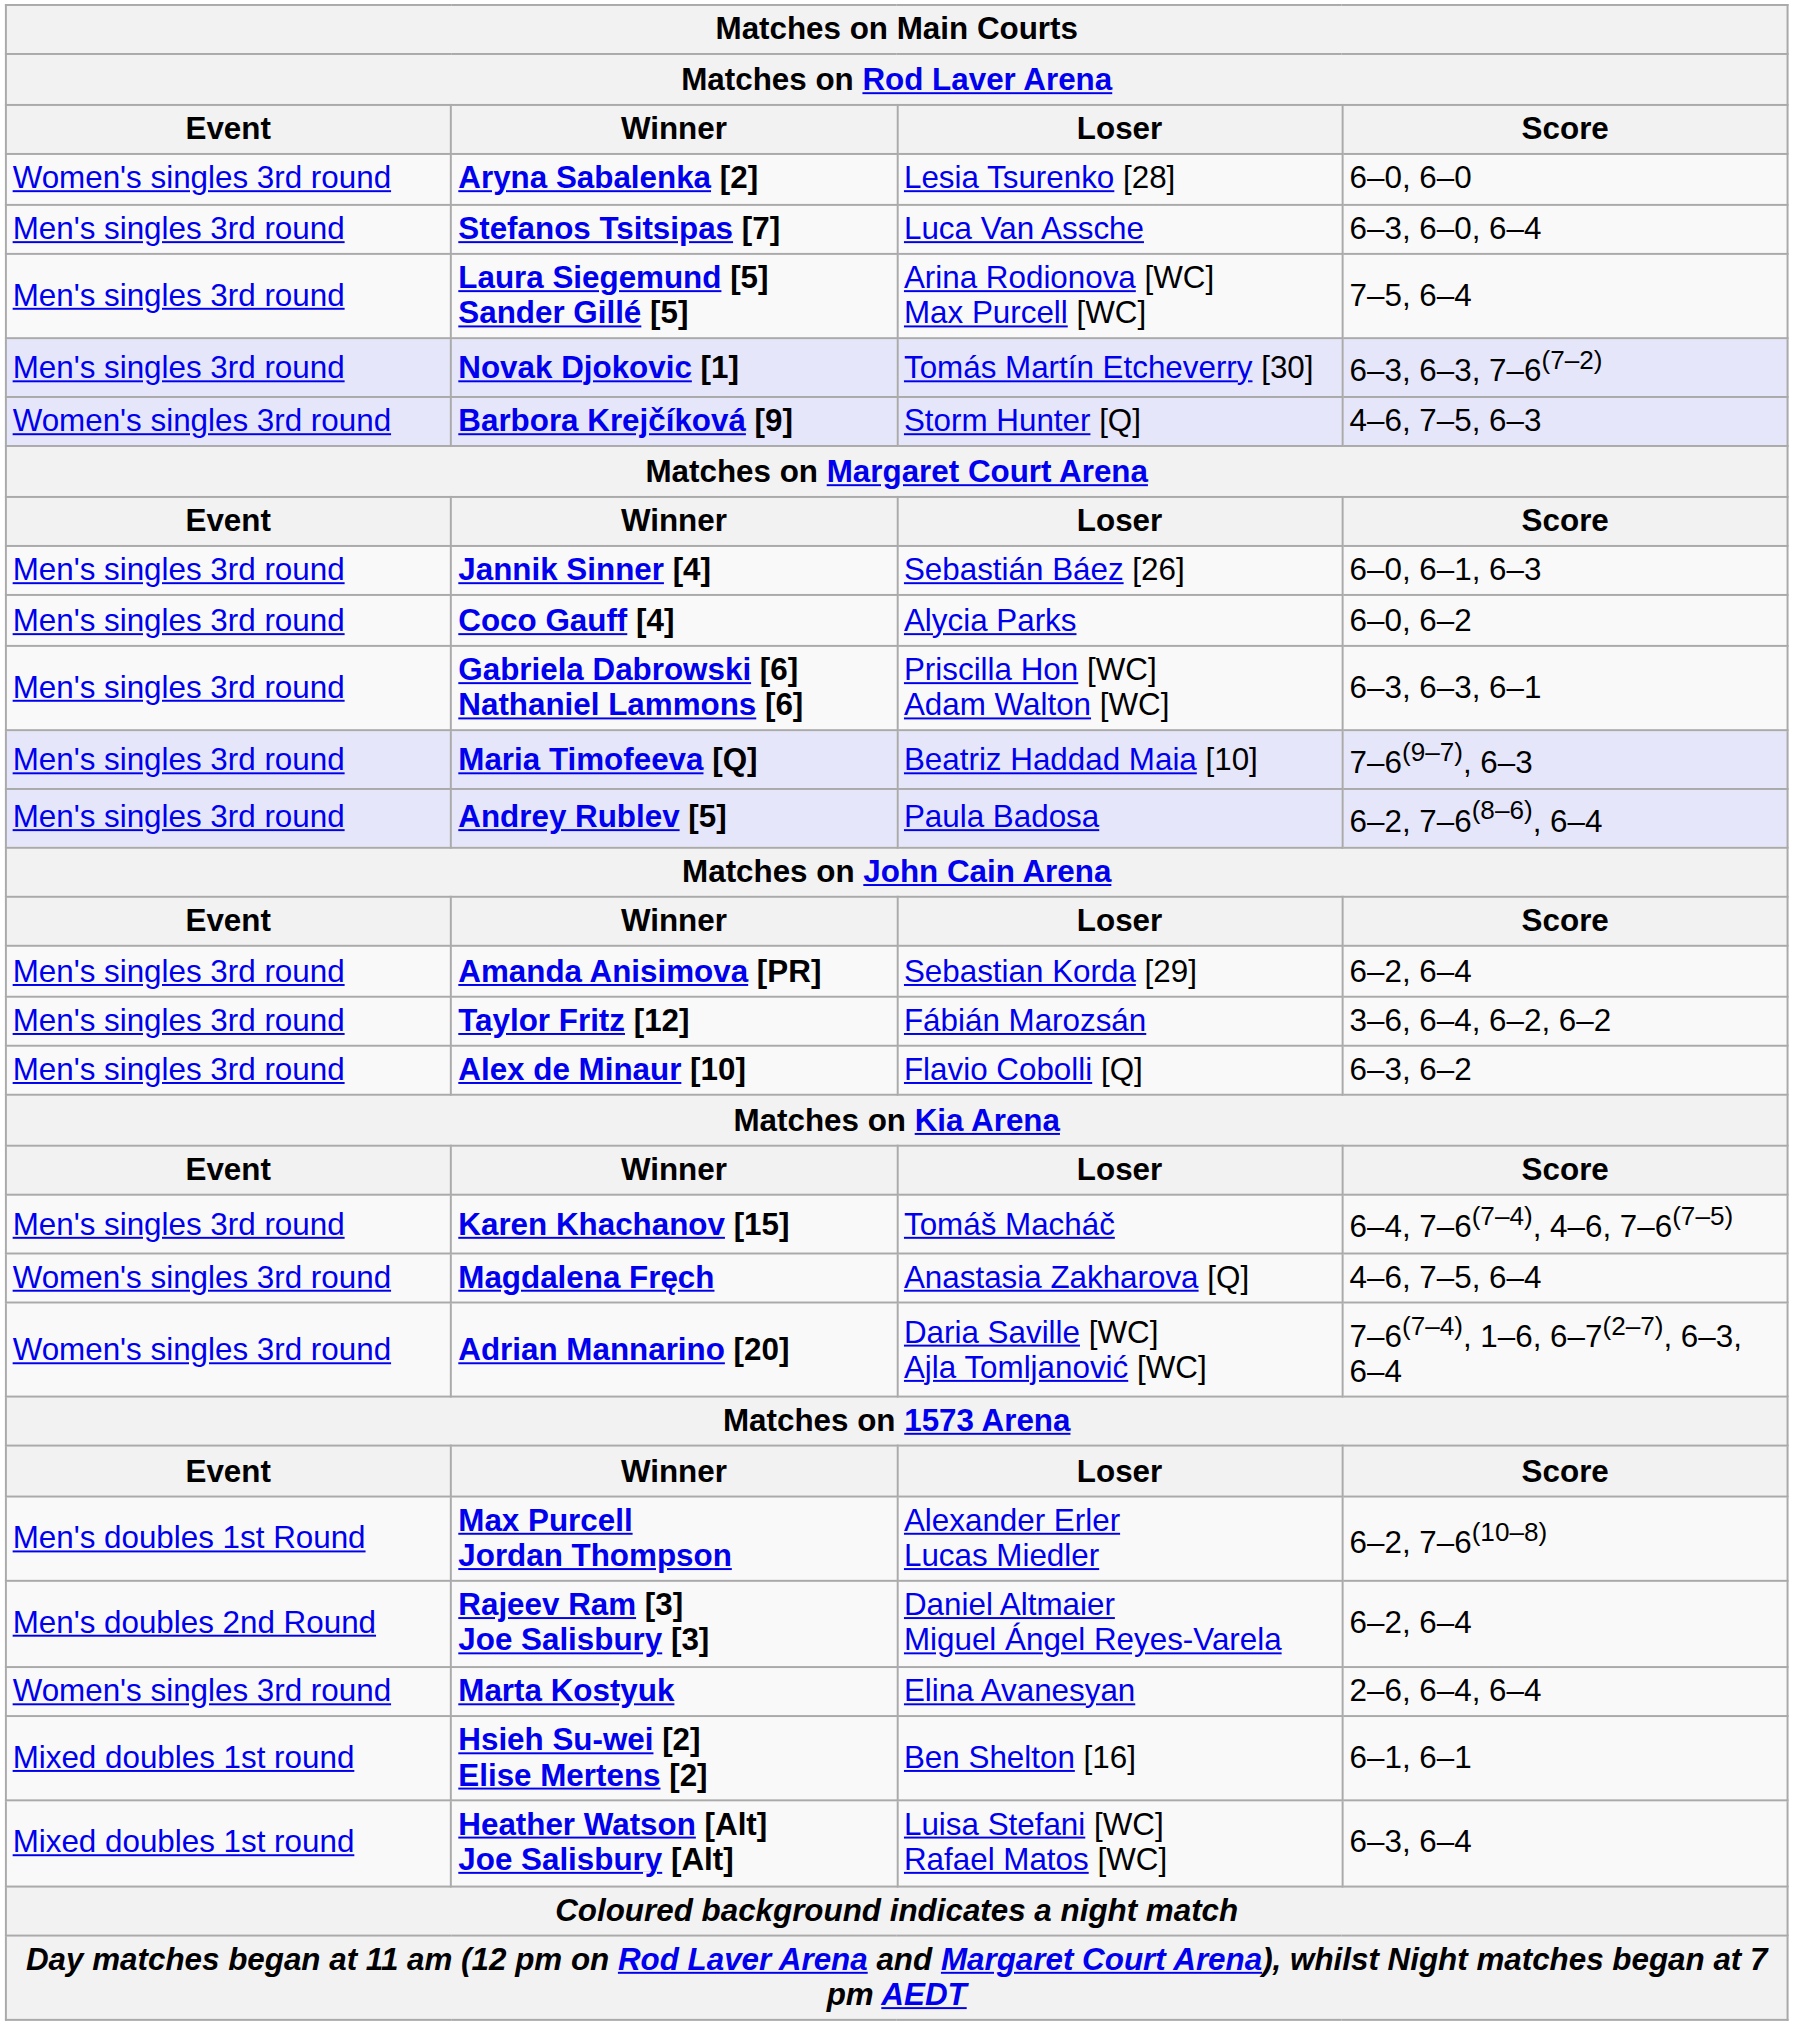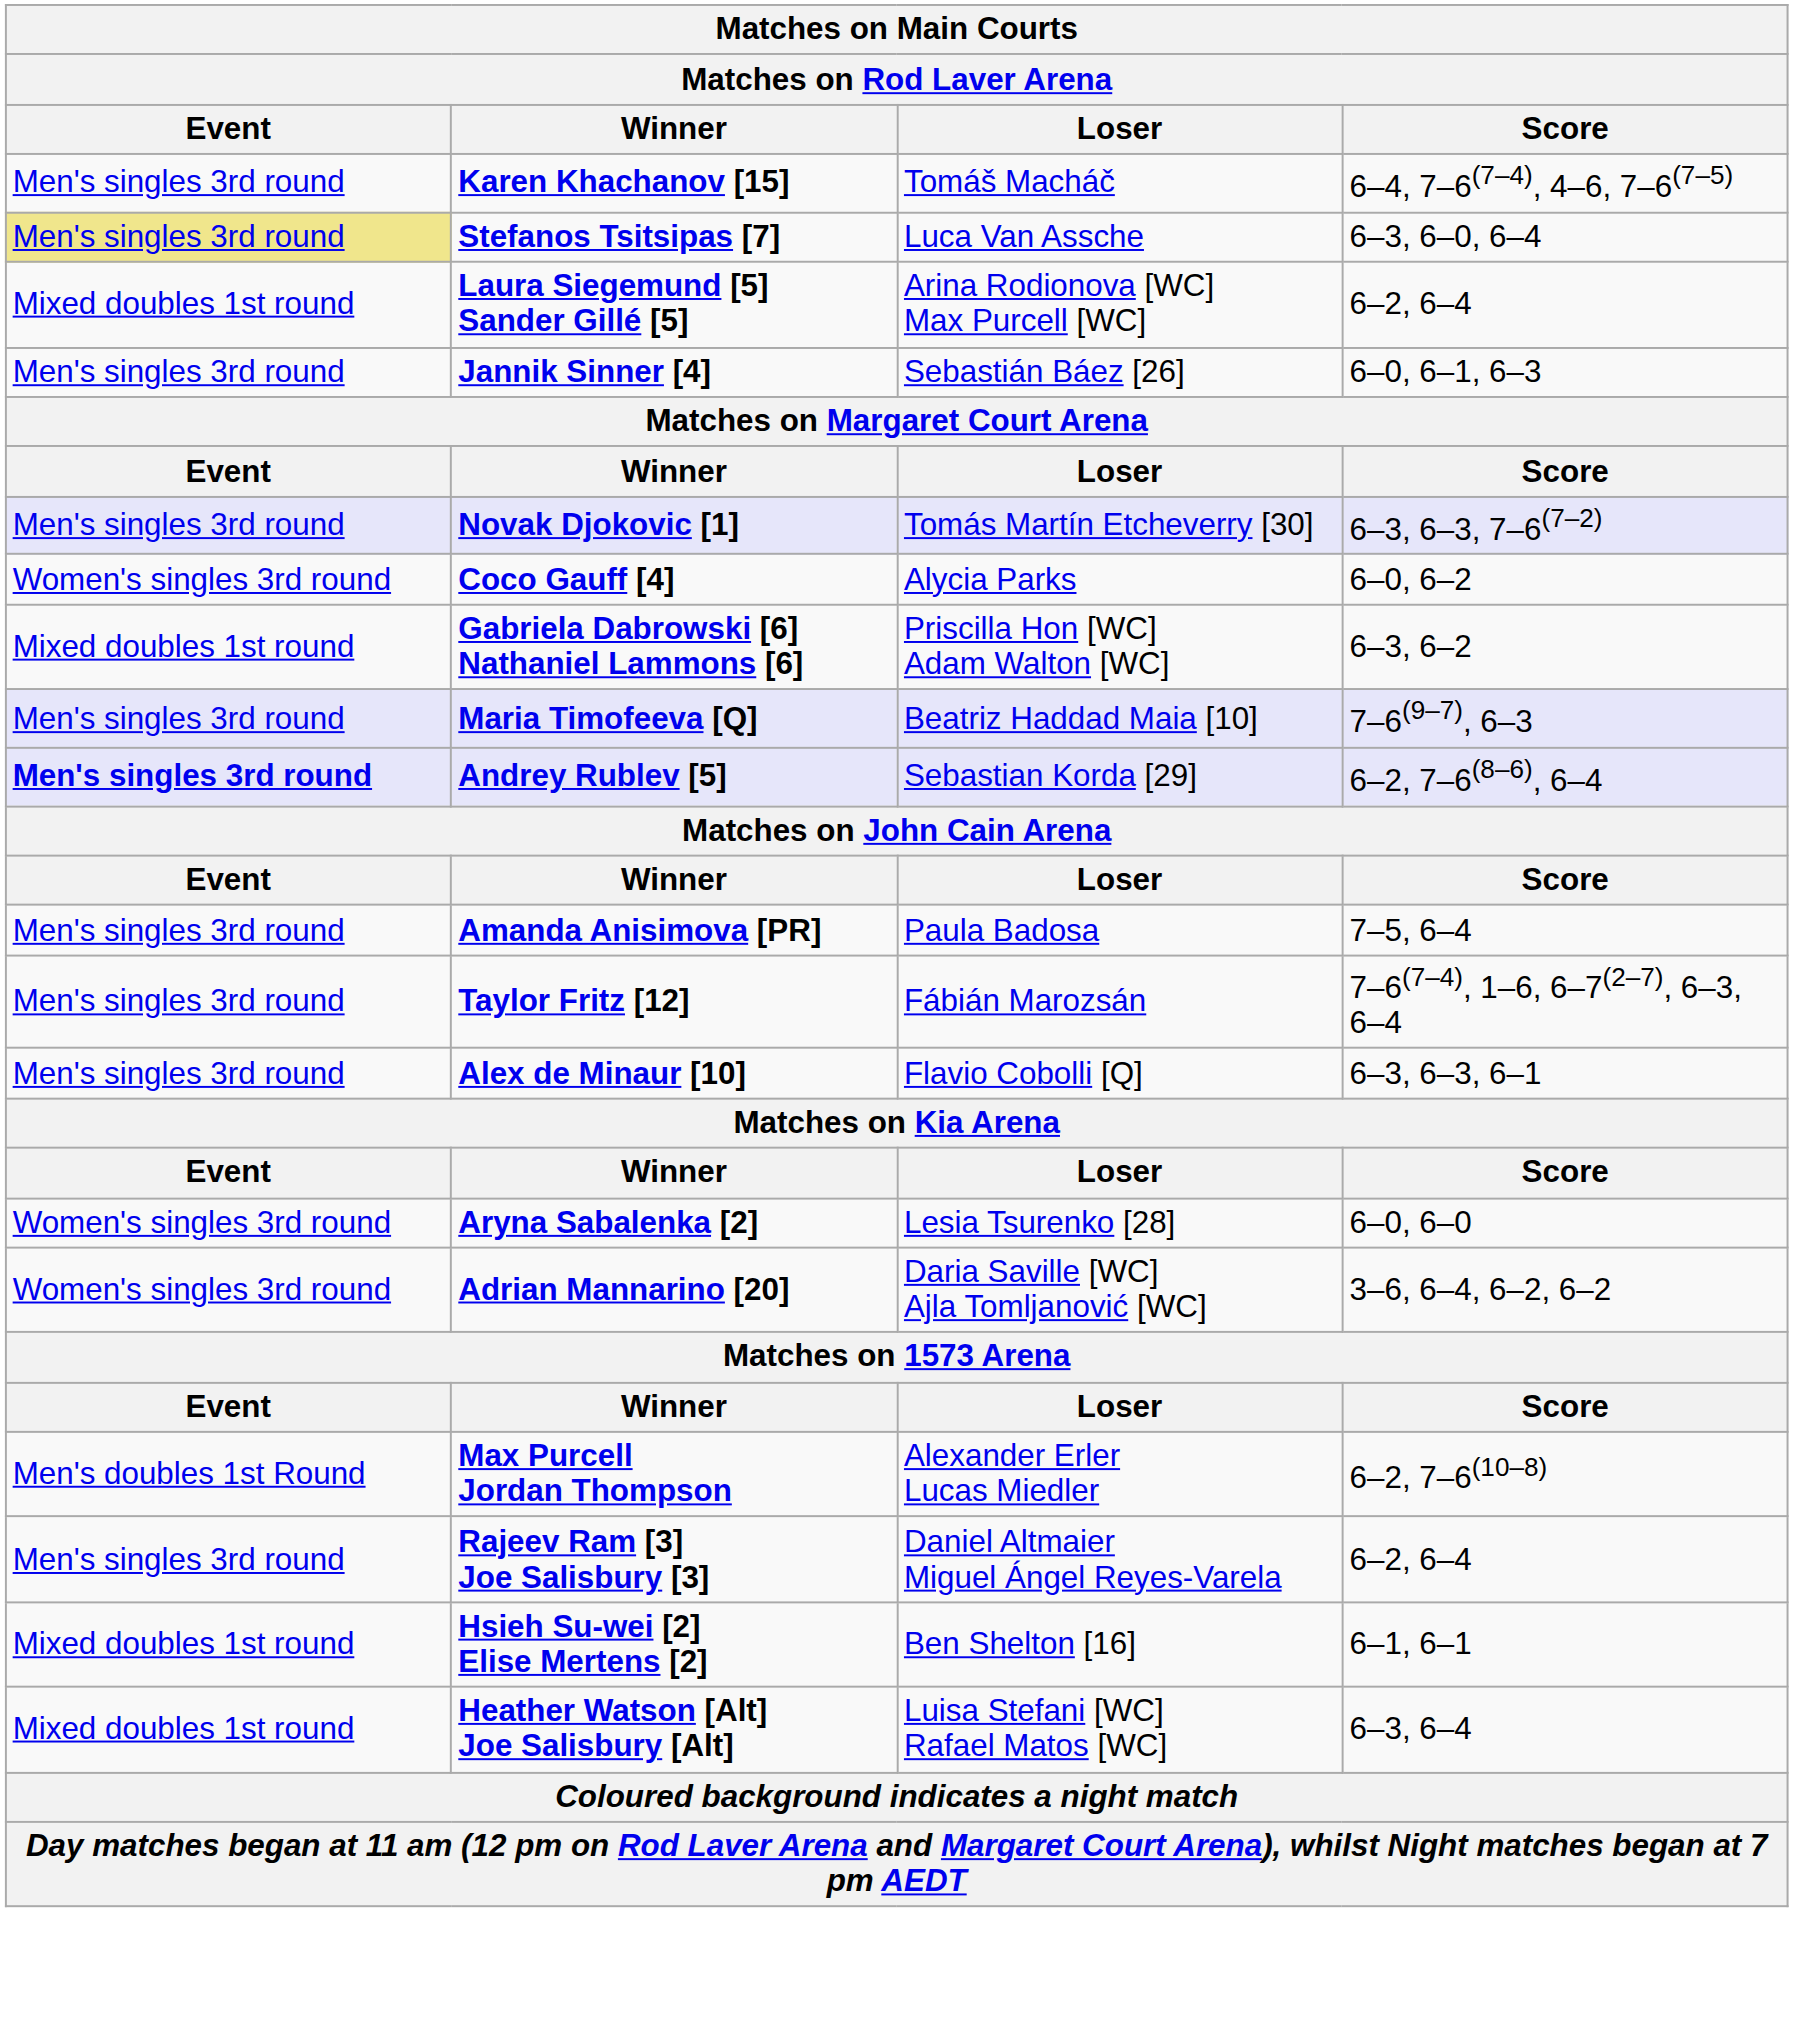rows swapped: Aryna Sabalenka [2] <-> Karen Khachanov [15]
Stefanos Tsitsipas [7] | Event: no background -> khaki background
Laura Siegemund [5] Sander Gillé [5] | Event: Men's singles 3rd round -> Mixed doubles 1st round
Laura Siegemund [5] Sander Gillé [5] | Score: 7–5, 6–4 -> 6–2, 6–4
rows swapped: Novak Djokovic [1] <-> Jannik Sinner [4]
- row: Women's singles 3rd round | Barbora Krejčíková [9] | Storm Hunter [Q] | 4–6, 7–5, 6–3
Coco Gauff [4] | Event: Men's singles 3rd round -> Women's singles 3rd round
Gabriela Dabrowski [6] Nathaniel Lammons [6] | Event: Men's singles 3rd round -> Mixed doubles 1st round
Gabriela Dabrowski [6] Nathaniel Lammons [6] | Score: 6–3, 6–3, 6–1 -> 6–3, 6–2
Andrey Rublev [5] | Event: normal -> bold
Andrey Rublev [5] | Loser: Paula Badosa -> Sebastian Korda [29]
Amanda Anisimova [PR] | Loser: Sebastian Korda [29] -> Paula Badosa
Amanda Anisimova [PR] | Score: 6–2, 6–4 -> 7–5, 6–4
Taylor Fritz [12] | Score: 3–6, 6–4, 6–2, 6–2 -> 7–6(7–4), 1–6, 6–7(2–7), 6–3, 6–4
Alex de Minaur [10] | Score: 6–3, 6–2 -> 6–3, 6–3, 6–1
- row: Women's singles 3rd round | Magdalena Fręch | Anastasia Zakharova [Q] | 4–6, 7–5, 6–4
Adrian Mannarino [20] | Score: 7–6(7–4), 1–6, 6–7(2–7), 6–3, 6–4 -> 3–6, 6–4, 6–2, 6–2
Rajeev Ram [3] Joe Salisbury [3] | Event: Men's doubles 2nd Round -> Men's singles 3rd round
- row: Women's singles 3rd round | Marta Kostyuk | Elina Avanesyan | 2–6, 6–4, 6–4
